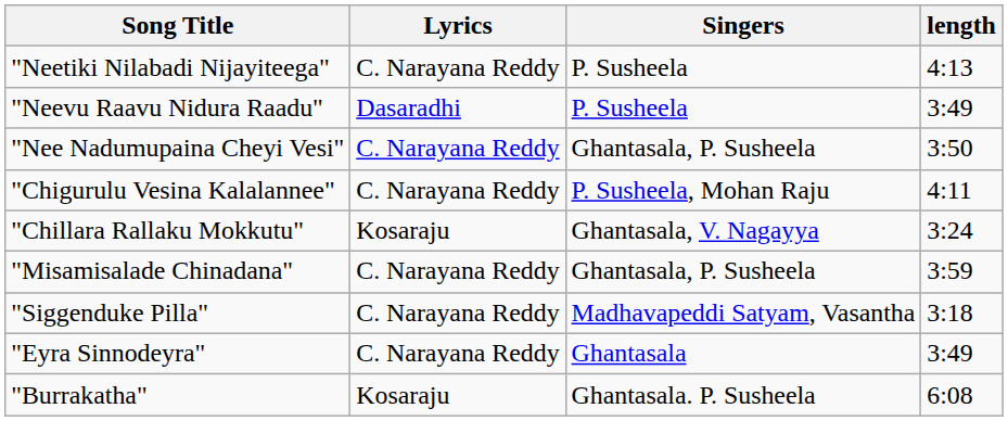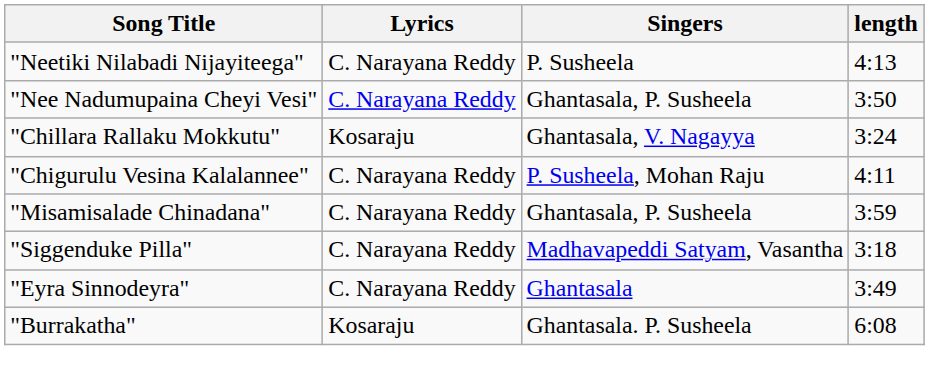- row: "Neevu Raavu Nidura Raadu" | Dasaradhi | P. Susheela | 3:49
rows swapped: "Chigurulu Vesina Kalalannee" <-> "Chillara Rallaku Mokkutu"
